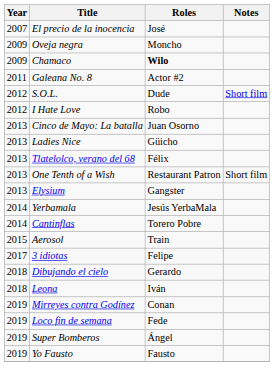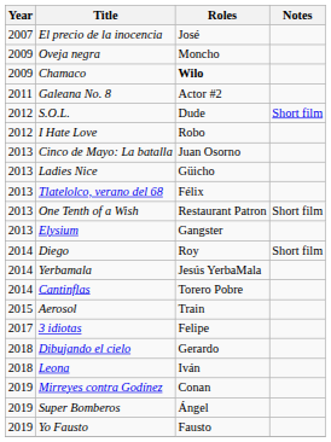+ row: 2014 | Diego | Roy | Short film
- row: 2019 | Loco fin de semana | Fede
